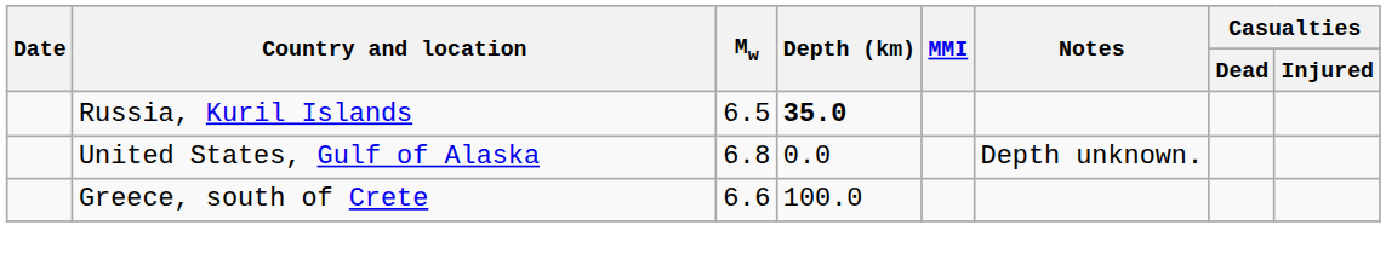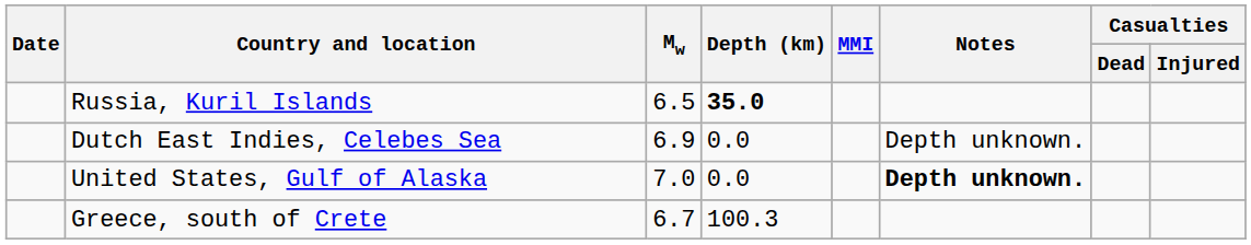+ row: Dutch East Indies, Celebes Sea | 6.9 | 0.0 | Depth unknown.
United States, Gulf of Alaska | Mw: 6.8 -> 7.0
United States, Gulf of Alaska | Notes: normal -> bold
Greece, south of Crete | Mw: 6.6 -> 6.7
Greece, south of Crete | Depth (km): 100.0 -> 100.3
